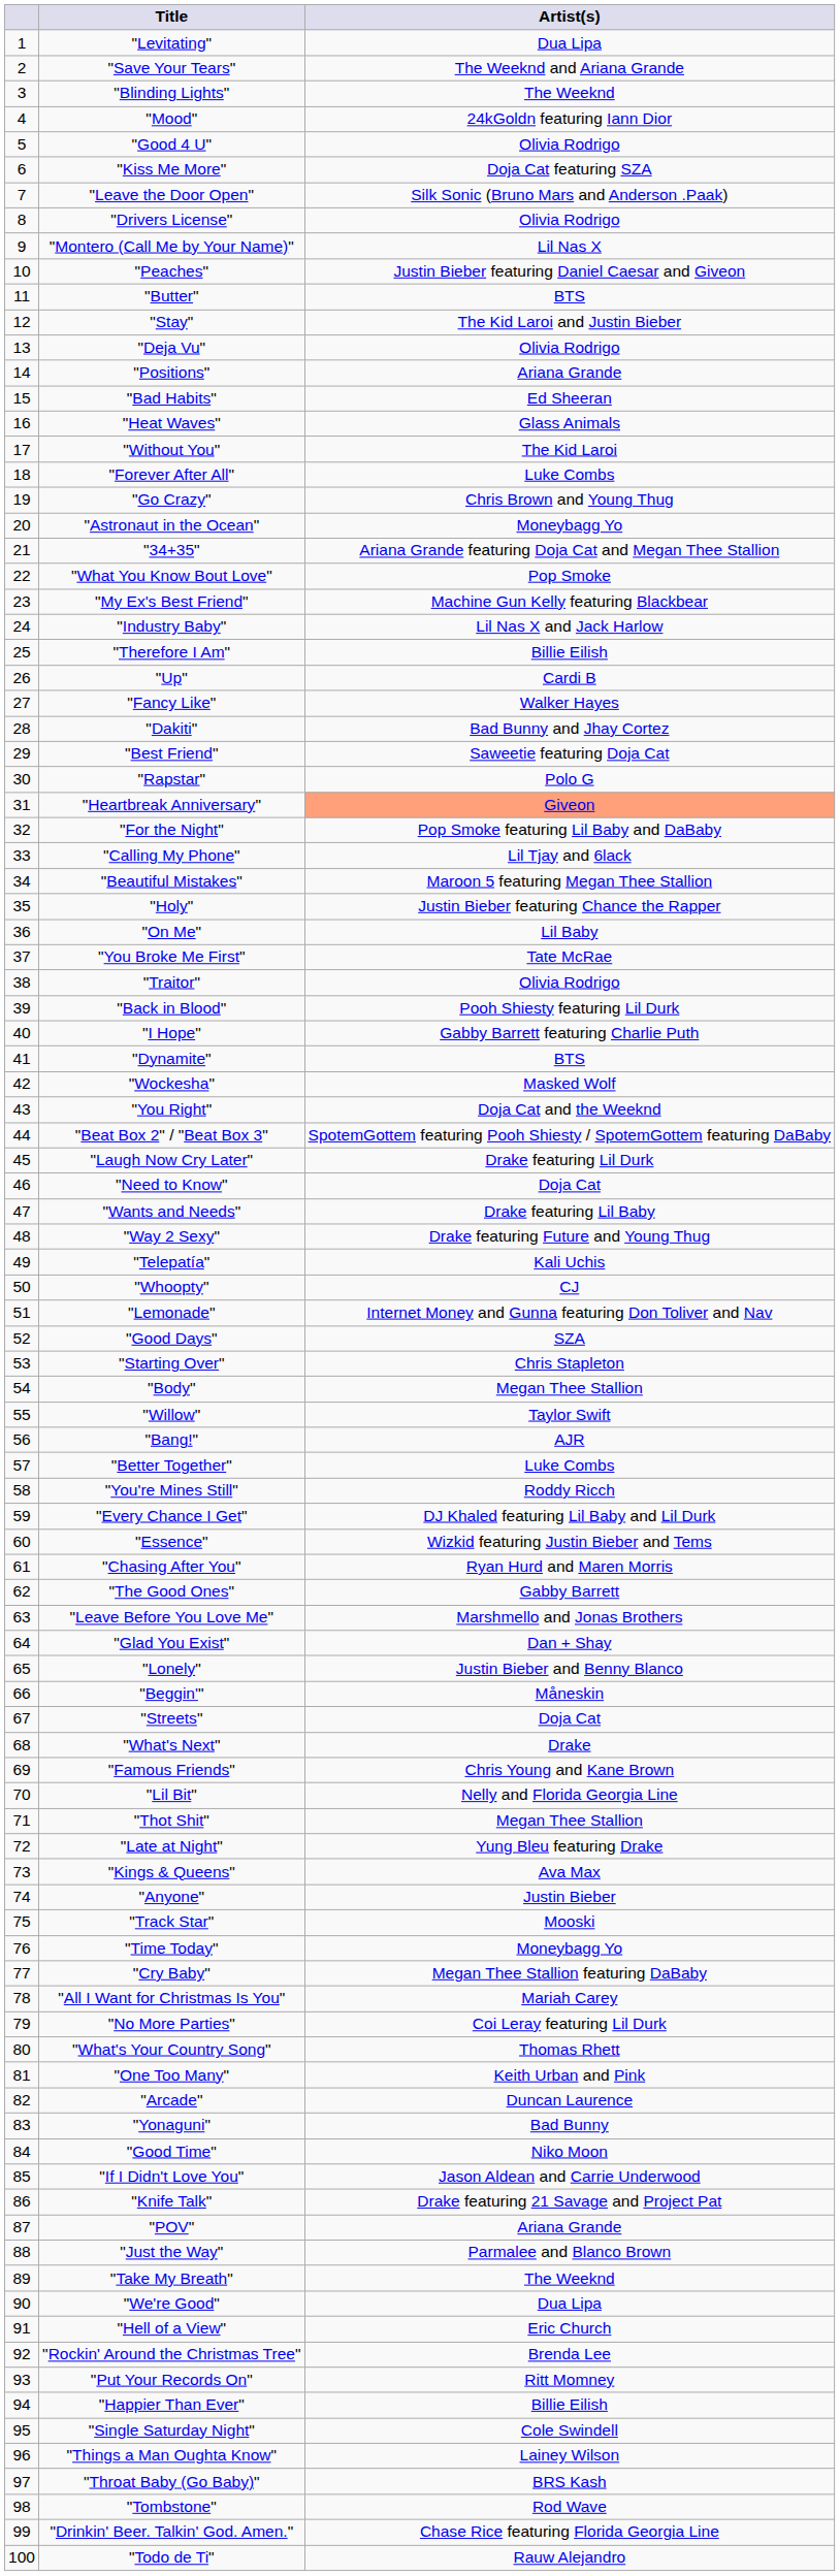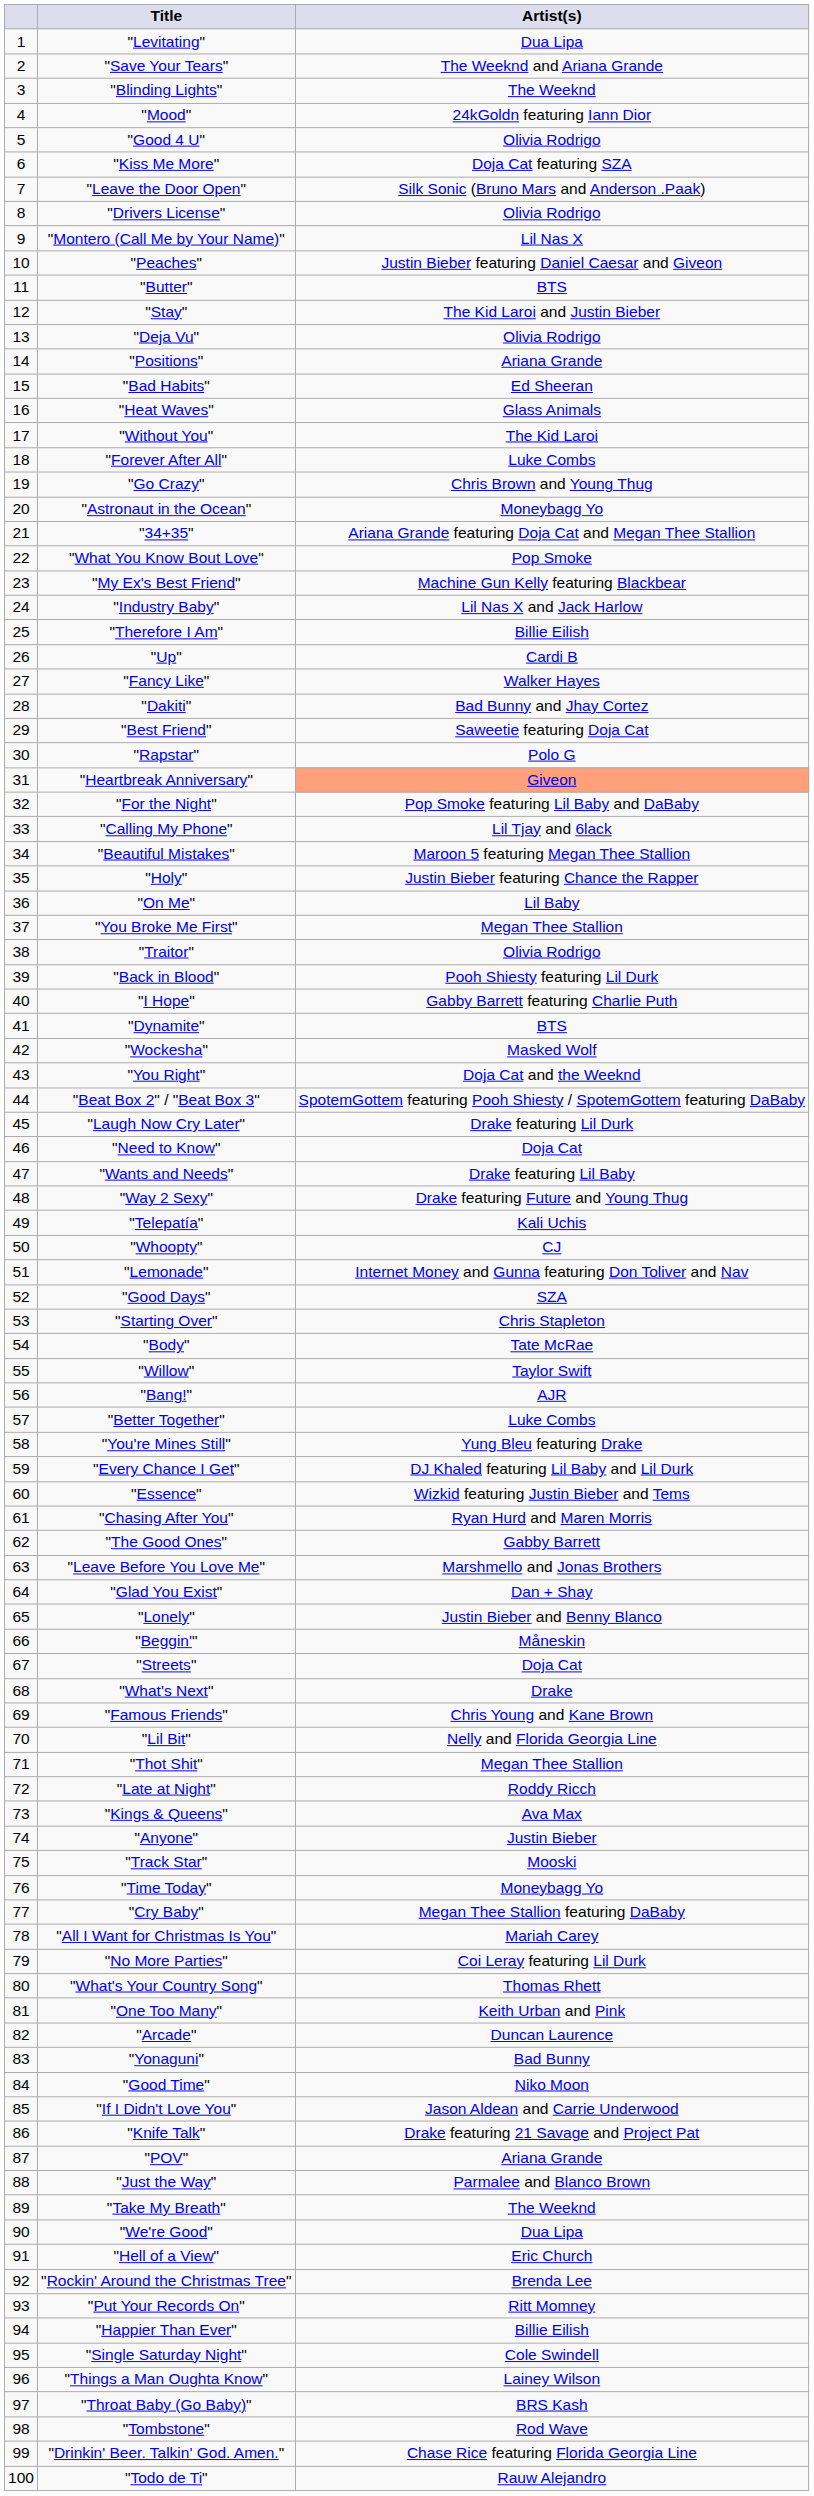"You Broke Me First" | Artist(s): Tate McRae -> Megan Thee Stallion
"Body" | Artist(s): Megan Thee Stallion -> Tate McRae
"You're Mines Still" | Artist(s): Roddy Ricch -> Yung Bleu featuring Drake
"Late at Night" | Artist(s): Yung Bleu featuring Drake -> Roddy Ricch
